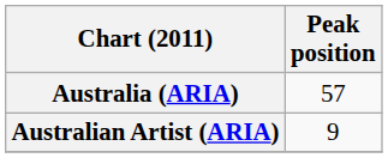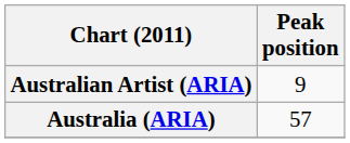rows swapped: Australia (ARIA) <-> Australian Artist (ARIA)
